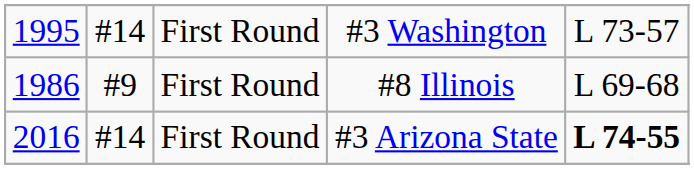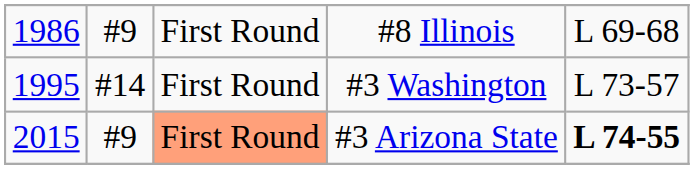rows swapped: #8 Illinois <-> #3 Washington
#3 Arizona State | column 1: 2016 -> 2015
#3 Arizona State | column 2: #14 -> #9
#3 Arizona State | column 3: no background -> lightsalmon background
